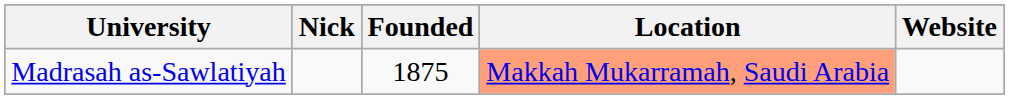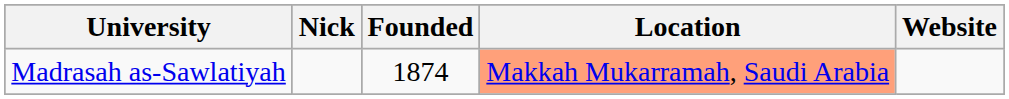Madrasah as-Sawlatiyah | Founded: 1875 -> 1874
